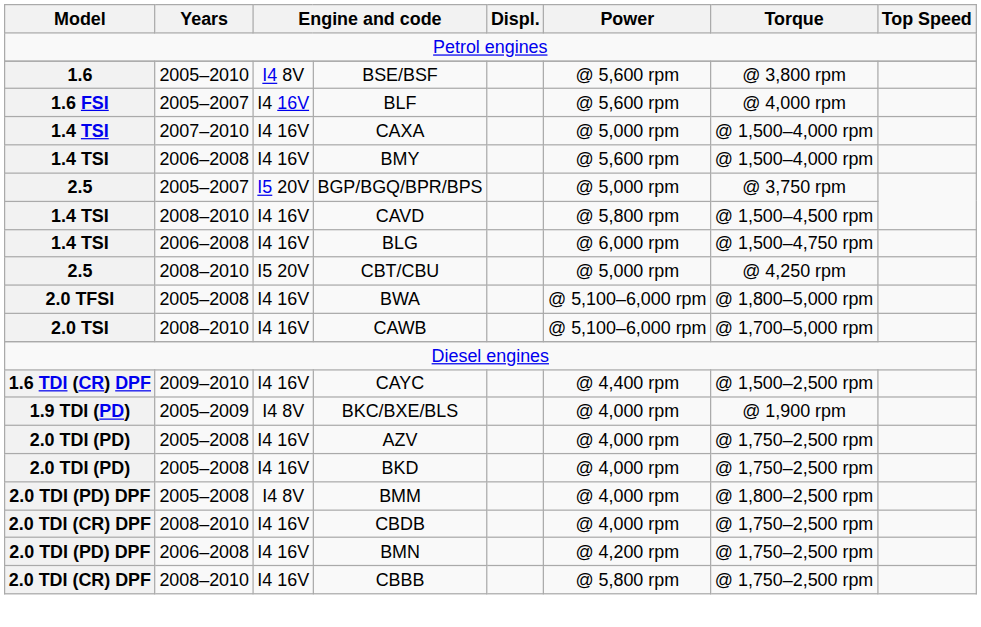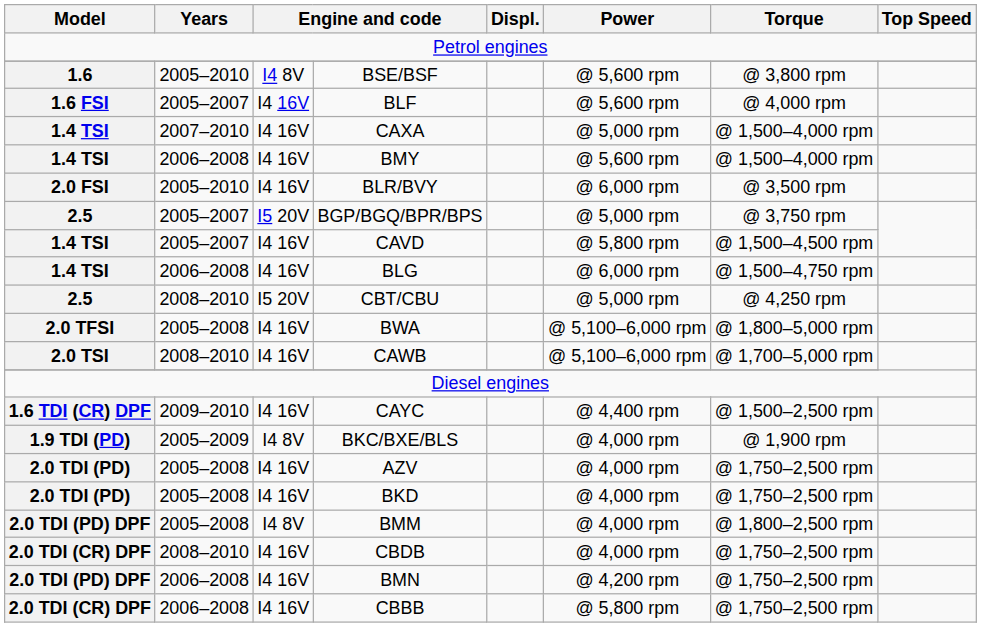+ row: 2.0 FSI | 2005–2010 | I4 16V | BLR/BVY | @ 6,000 rpm | @ 3,500 rpm
CAVD | Years: 2008–2010 -> 2005–2007
CBBB | Years: 2008–2010 -> 2006–2008
